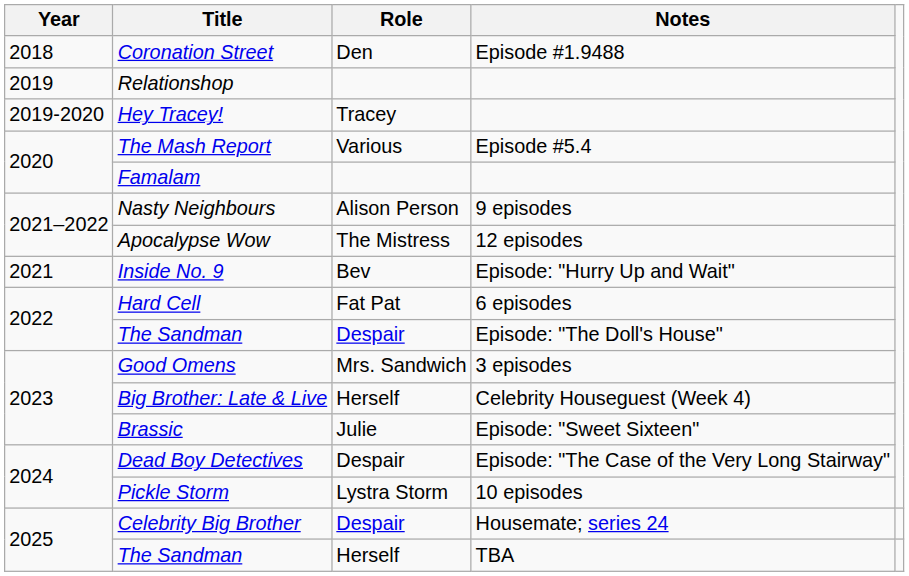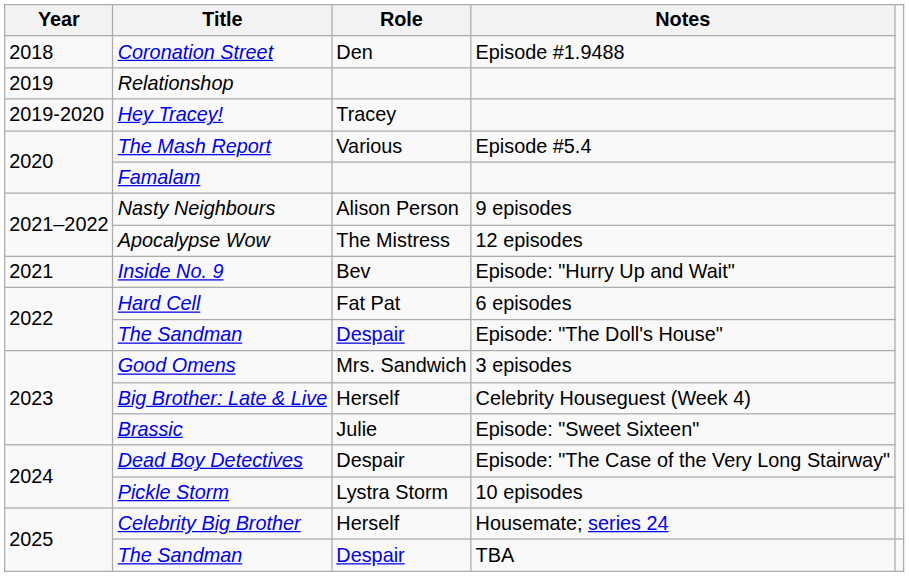Celebrity Big Brother | Role: Despair -> Herself
The Sandman / TBA | Role: Herself -> Despair
